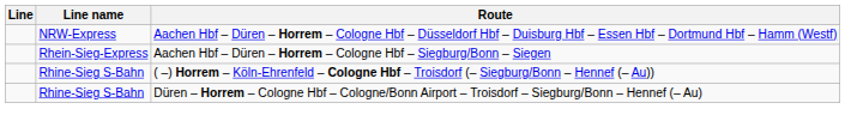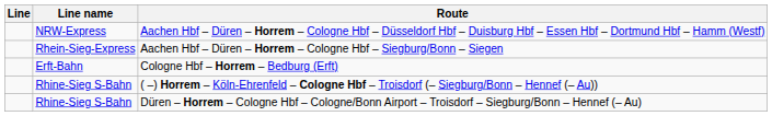+ row: Erft-Bahn | Cologne Hbf – Horrem – Bedburg (Erft)
